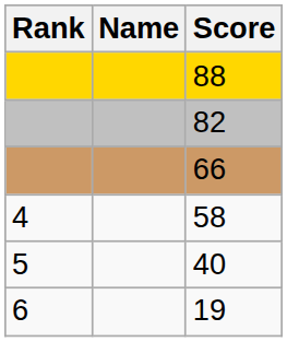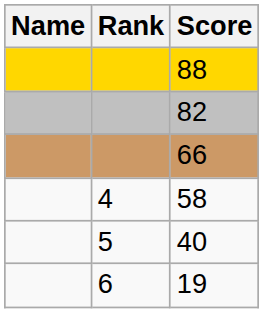columns swapped: Rank <-> Name
